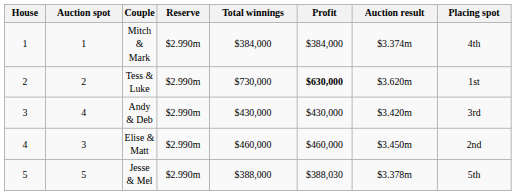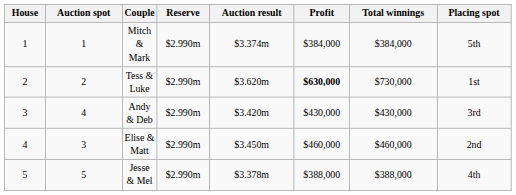columns swapped: Auction result <-> Total winnings
Mitch & Mark | Placing spot: 4th -> 5th
Jesse & Mel | Profit: $388,030 -> $388,000
Jesse & Mel | Placing spot: 5th -> 4th
